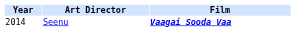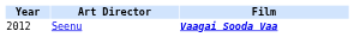Seenu | Year: 2014 -> 2012
